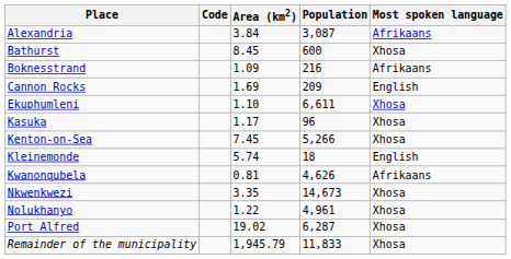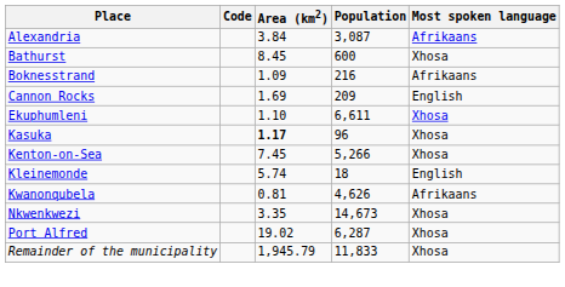Kasuka | Area (km2): normal -> bold
- row: Nolukhanyo | 1.22 | 4,961 | Xhosa
